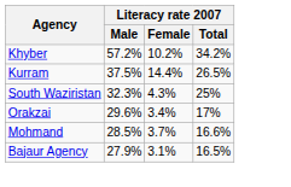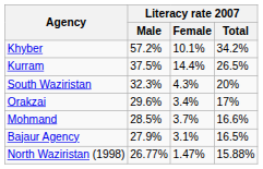Khyber | Literacy rate 2007 / Female: 10.2% -> 10.1%
South Waziristan | Literacy rate 2007 / Total: 25% -> 20%
+ row: North Waziristan (1998) | 26.77% | 1.47% | 15.88%
